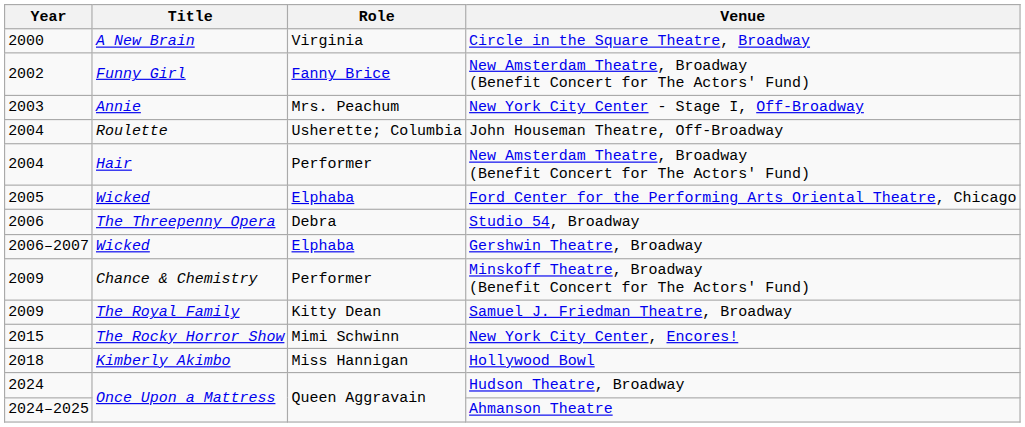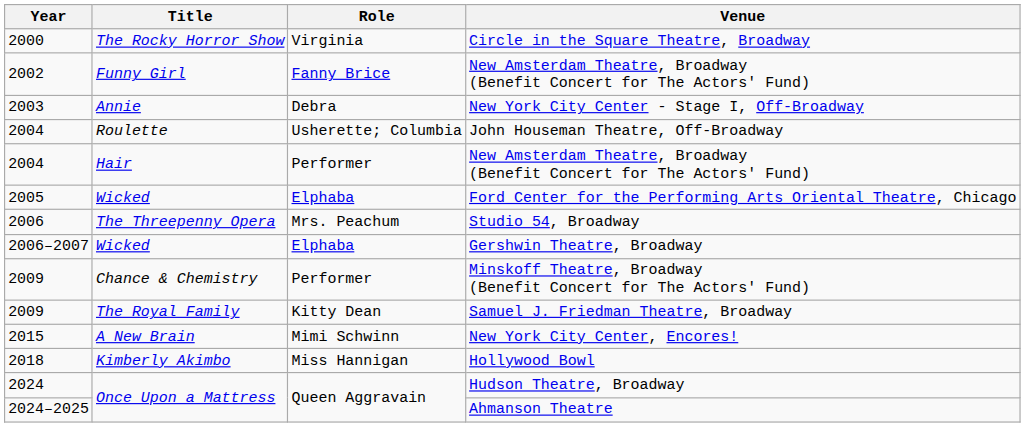Circle in the Square Theatre, Broadway | Title: A New Brain -> The Rocky Horror Show
New York City Center - Stage I, Off-Broadway | Role: Mrs. Peachum -> Debra
Studio 54, Broadway | Role: Debra -> Mrs. Peachum
New York City Center, Encores! | Title: The Rocky Horror Show -> A New Brain
